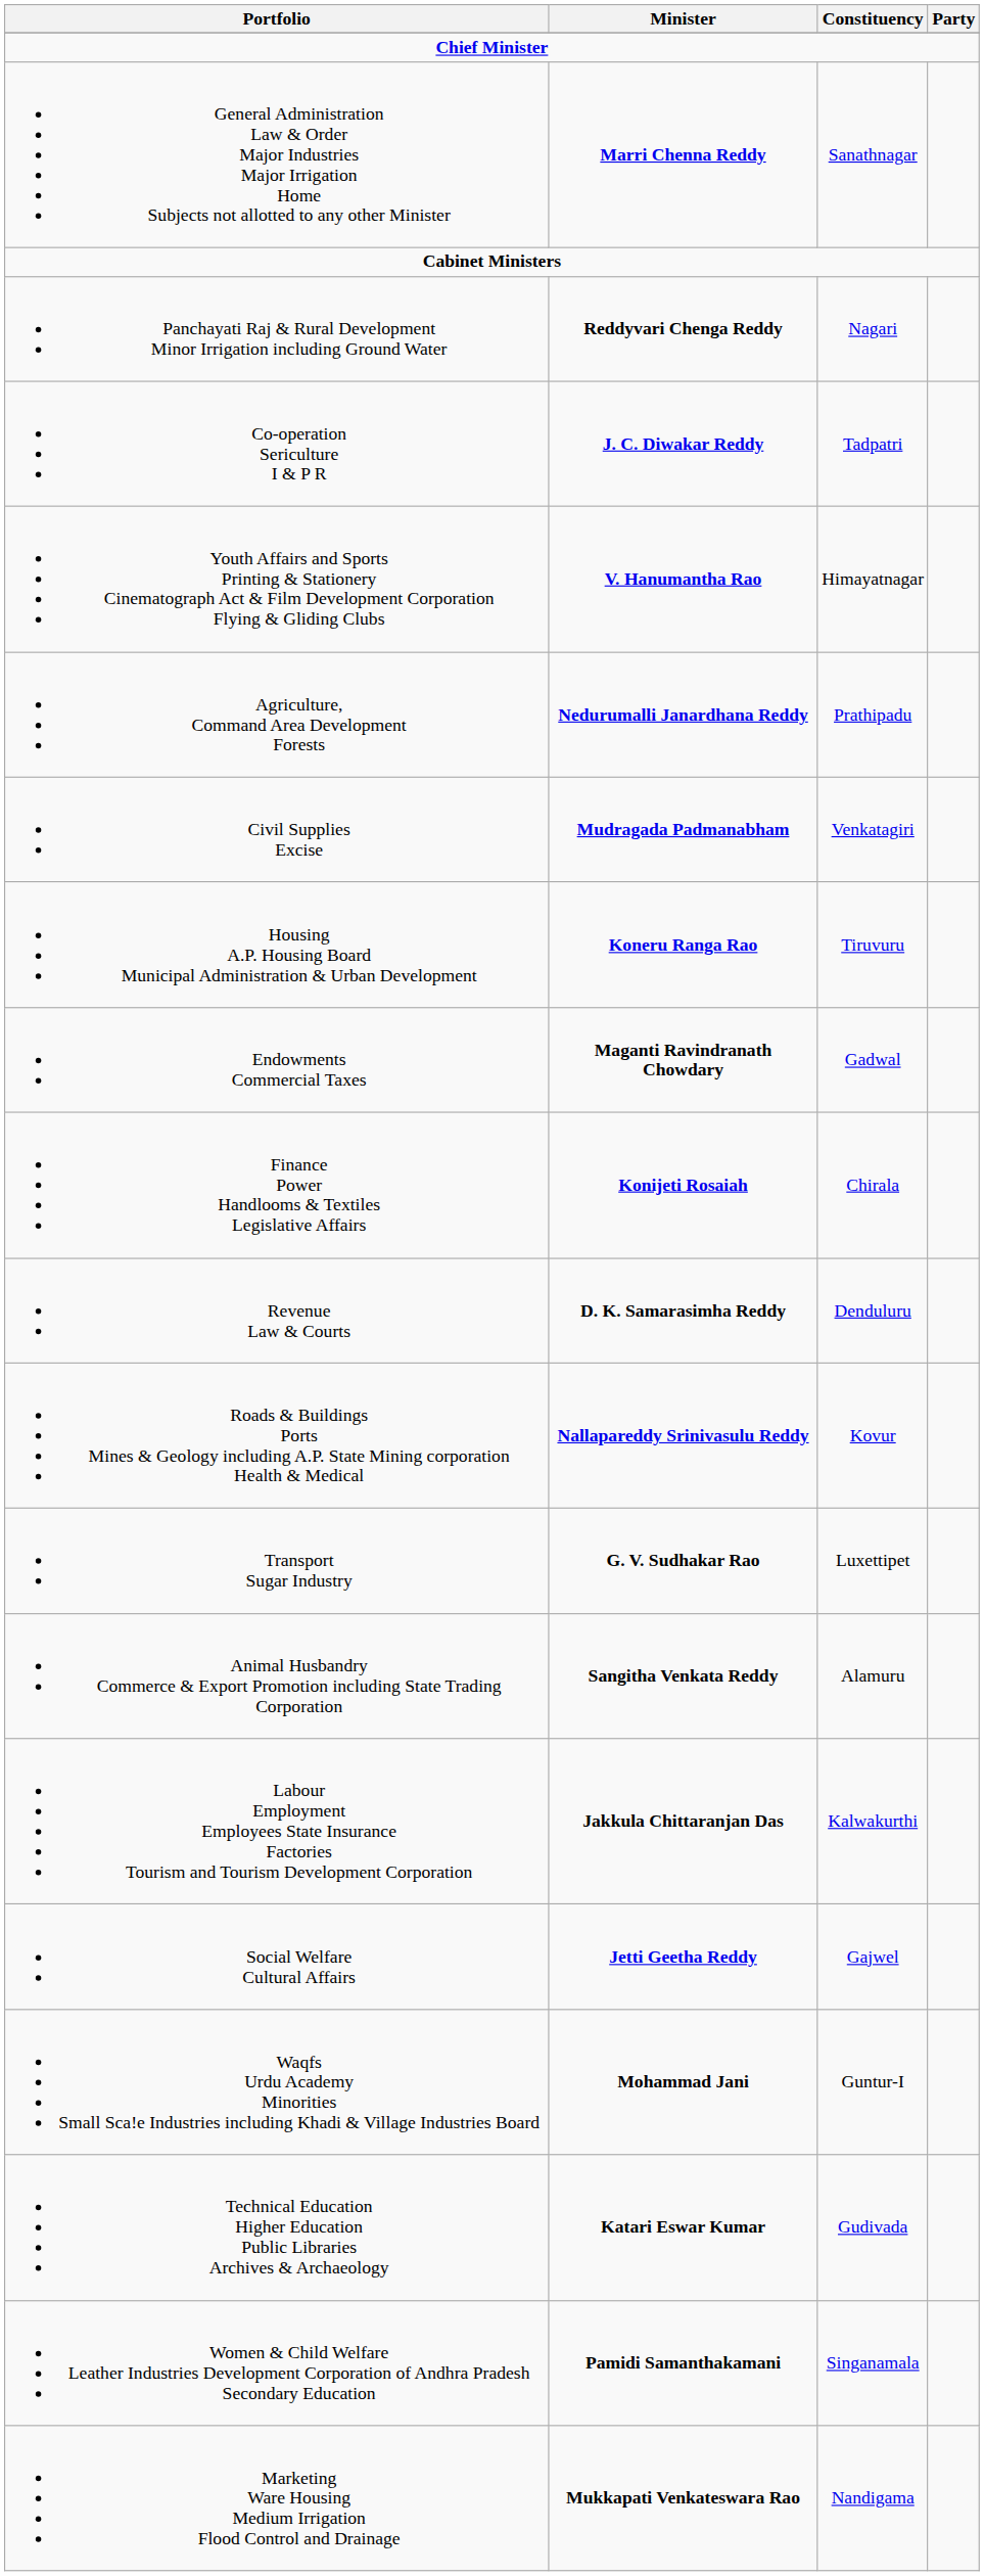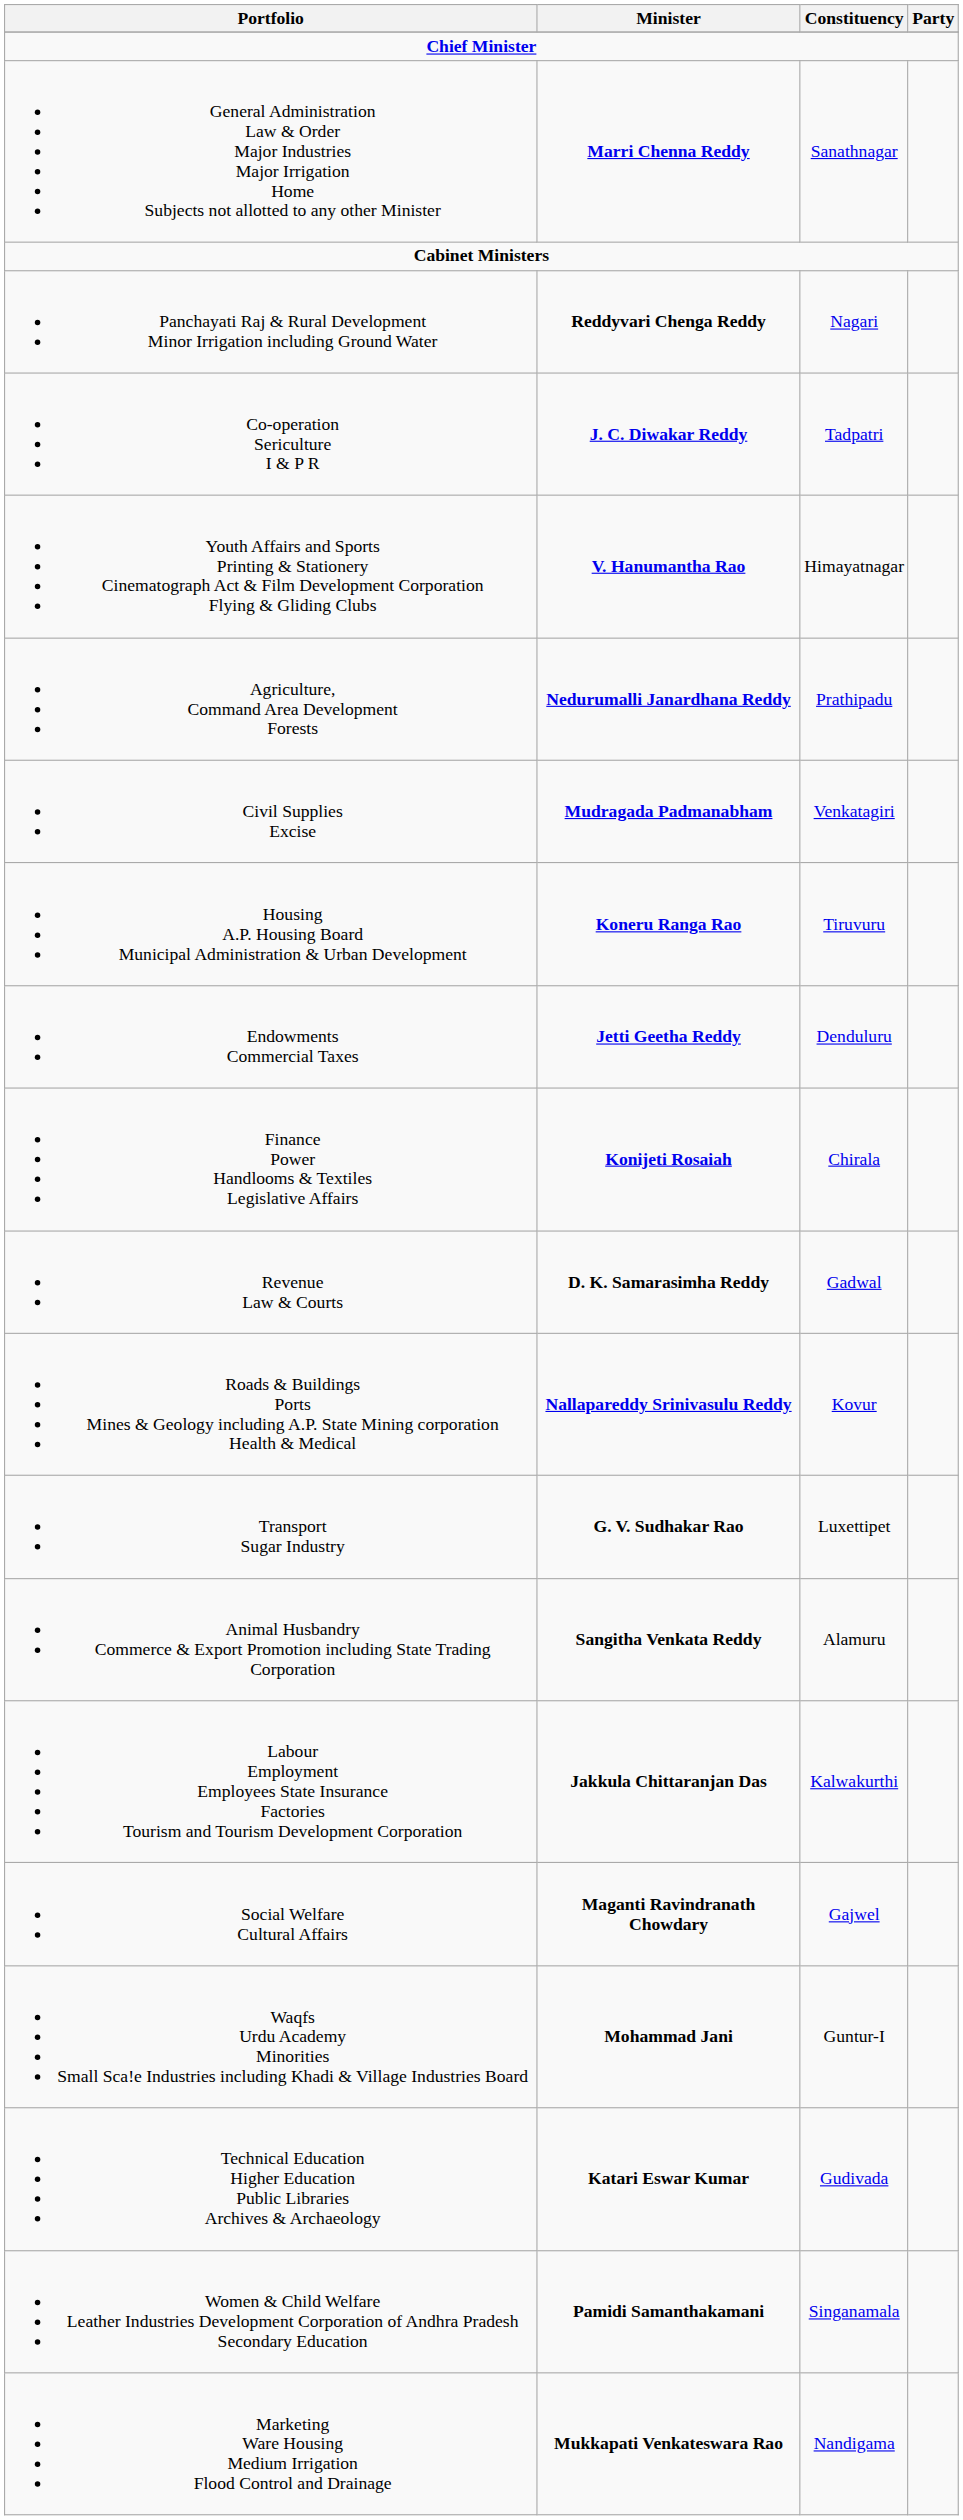Endowments Commercial Taxes | Minister: Maganti Ravindranath Chowdary -> Jetti Geetha Reddy
Endowments Commercial Taxes | Constituency: Gadwal -> Denduluru
Revenue Law & Courts | Constituency: Denduluru -> Gadwal
Social Welfare Cultural Affairs | Minister: Jetti Geetha Reddy -> Maganti Ravindranath Chowdary
